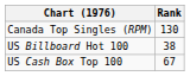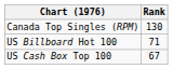US Billboard Hot 100 | Rank: 38 -> 71
